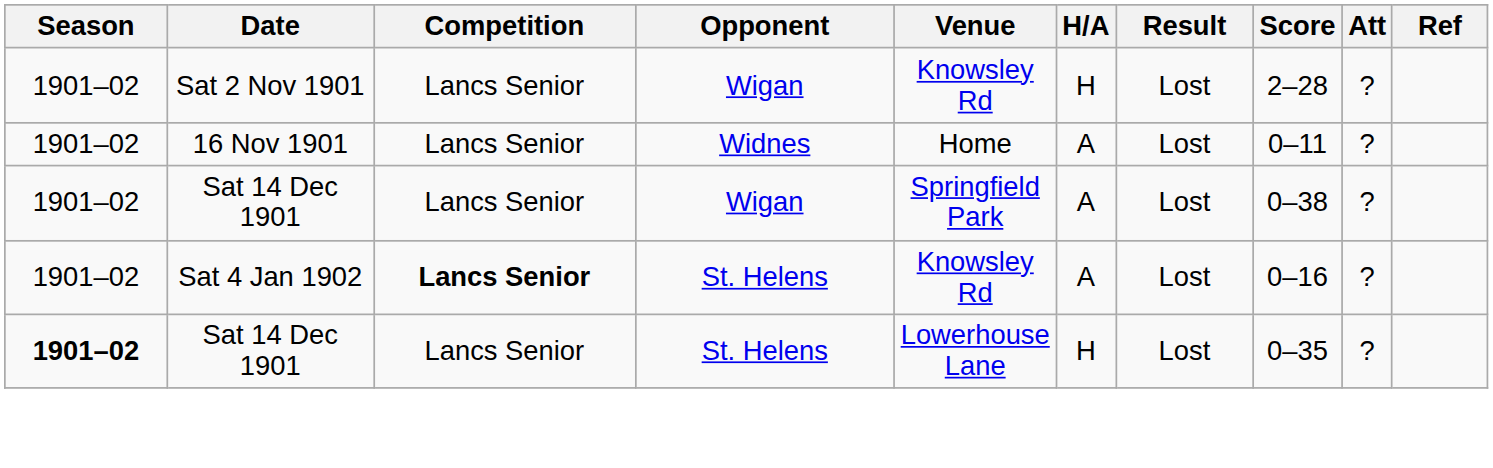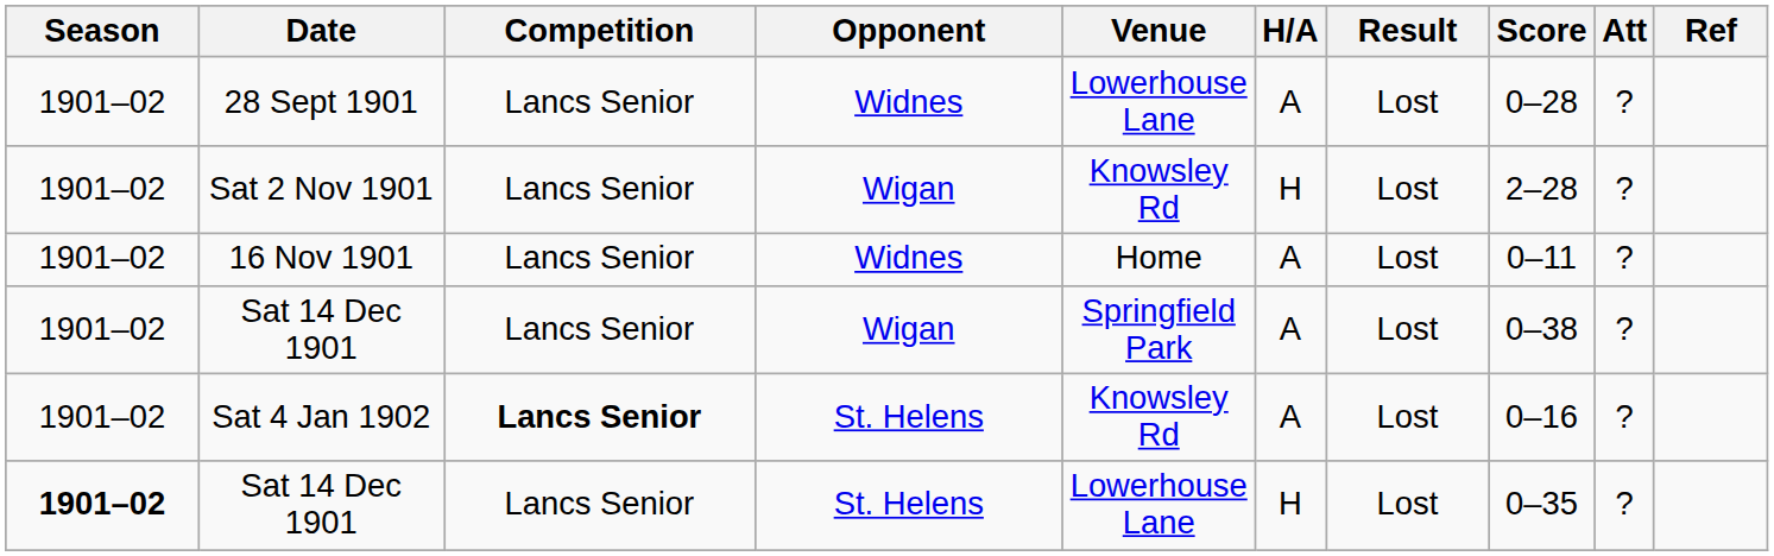+ row: 1901–02 | 28 Sept 1901 | Lancs Senior | Widnes | Lowerhouse Lane | A | Lost | 0–28 | ?
